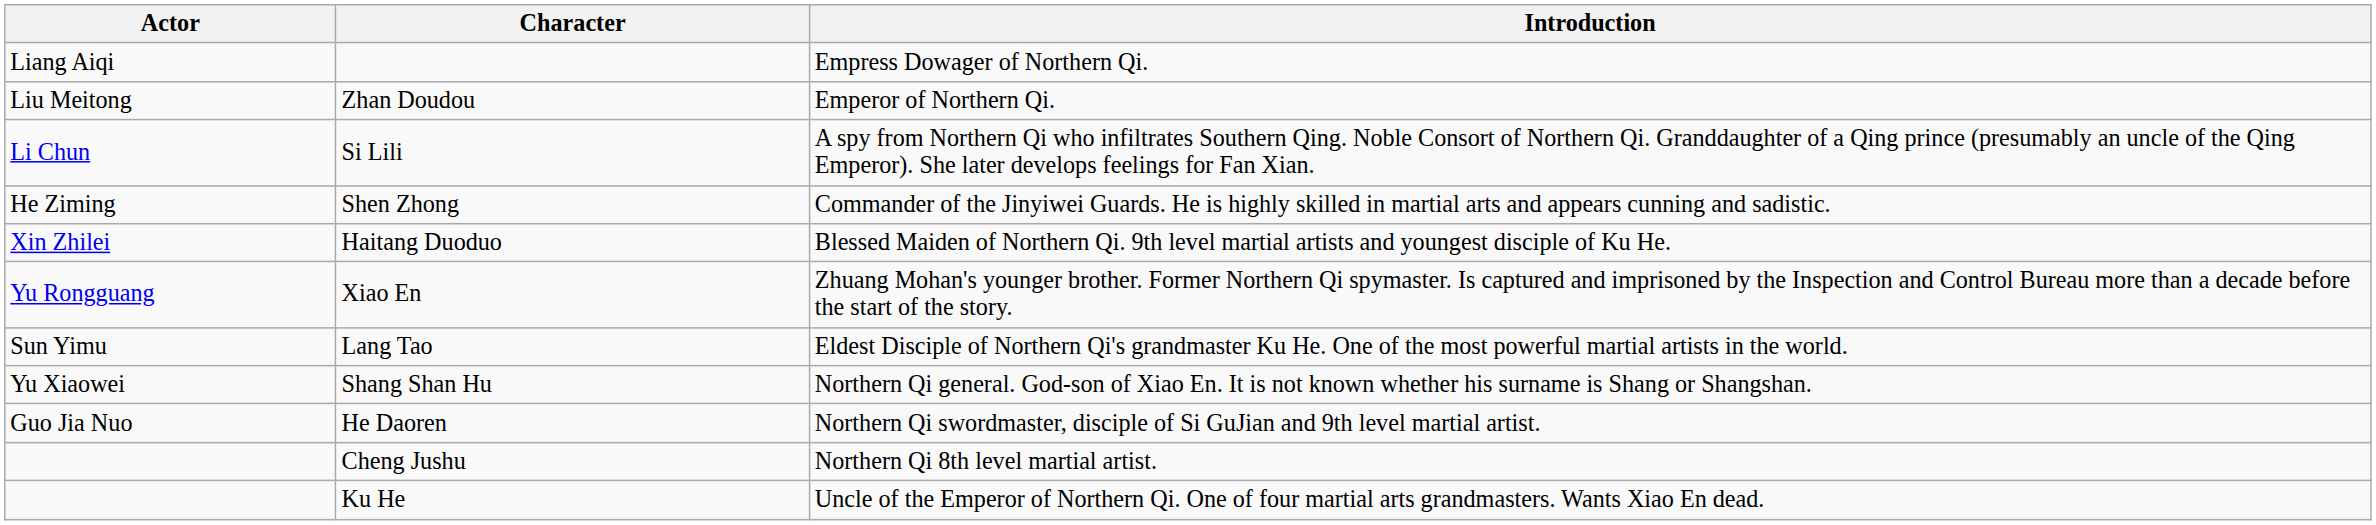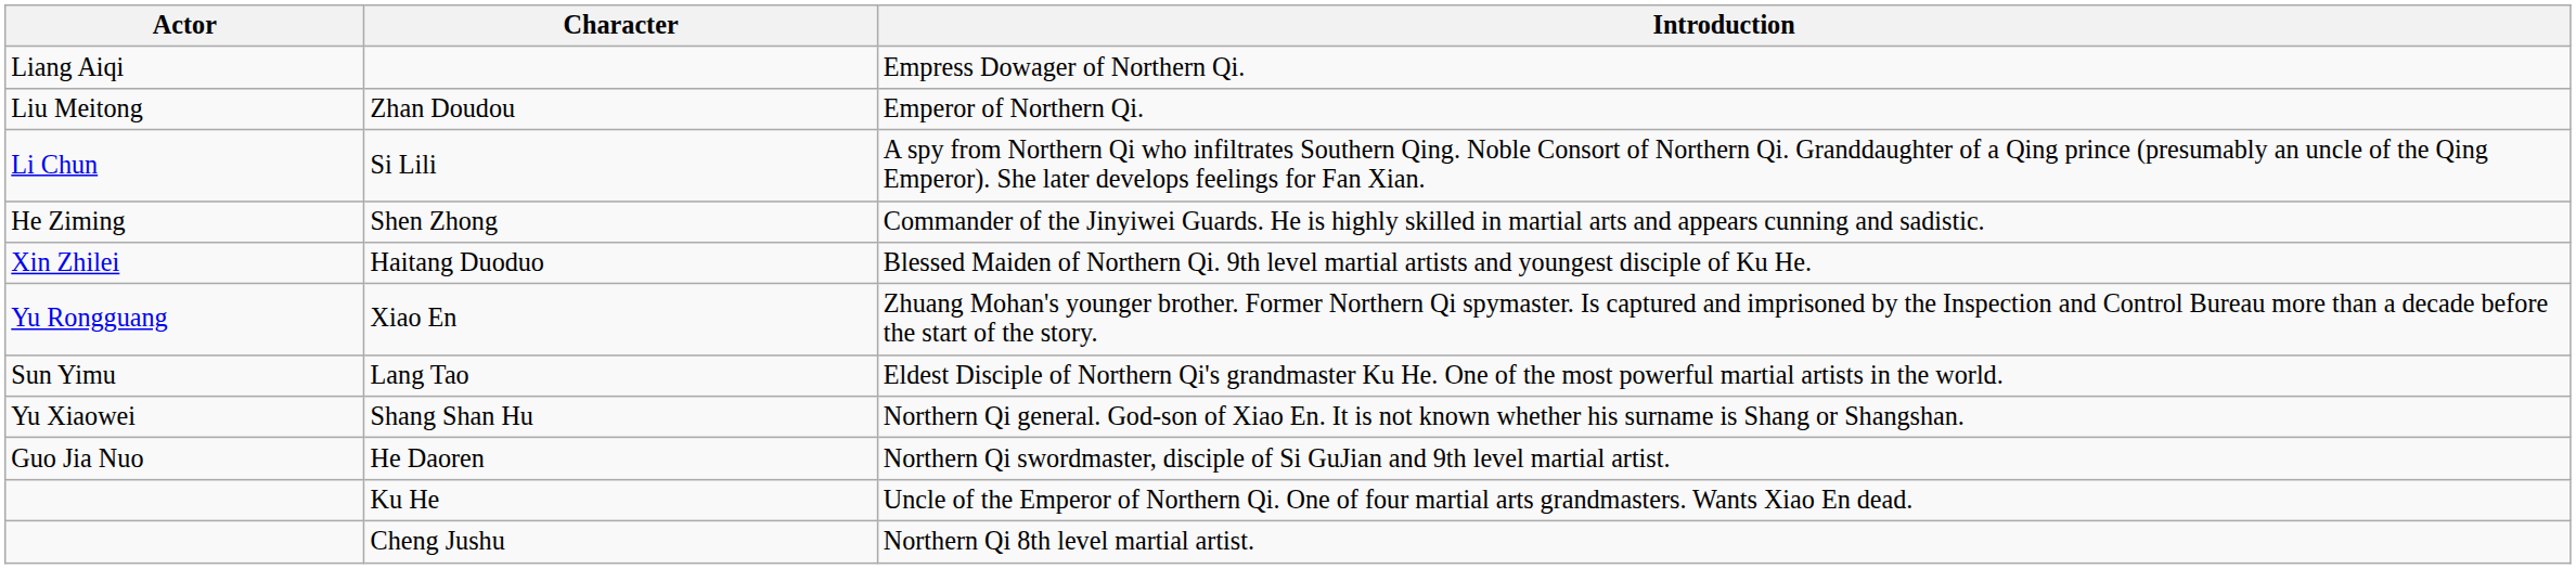rows swapped: Ku He <-> Cheng Jushu
